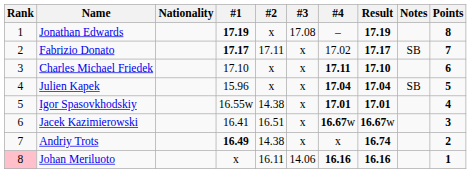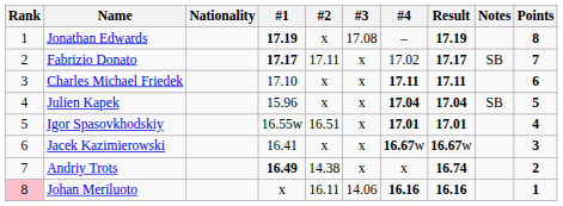Charles Michael Friedek | Result: 17.10 -> 17.11
Igor Spasovkhodskiy | #2: 14.38 -> 16.51
Jacek Kazimierowski | #2: 16.51 -> x
